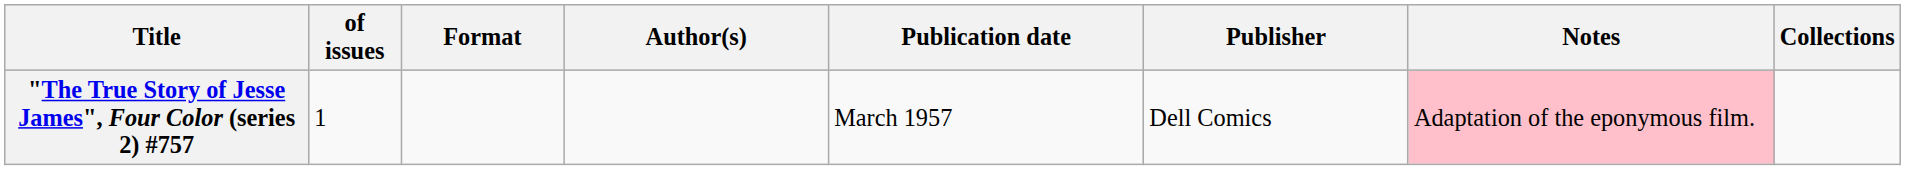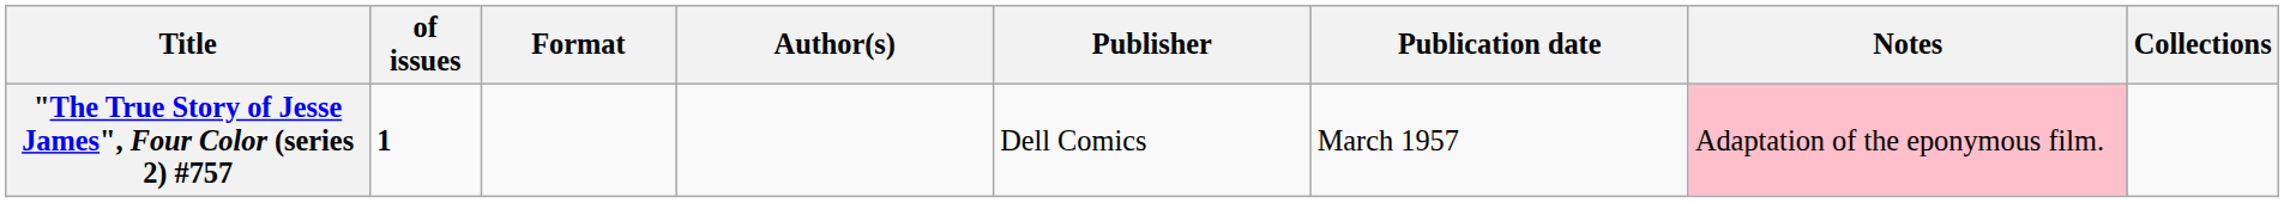columns swapped: Publisher <-> Publication date
"The True Story of Jesse James", Four Color (series 2) #757 | of issues: normal -> bold
